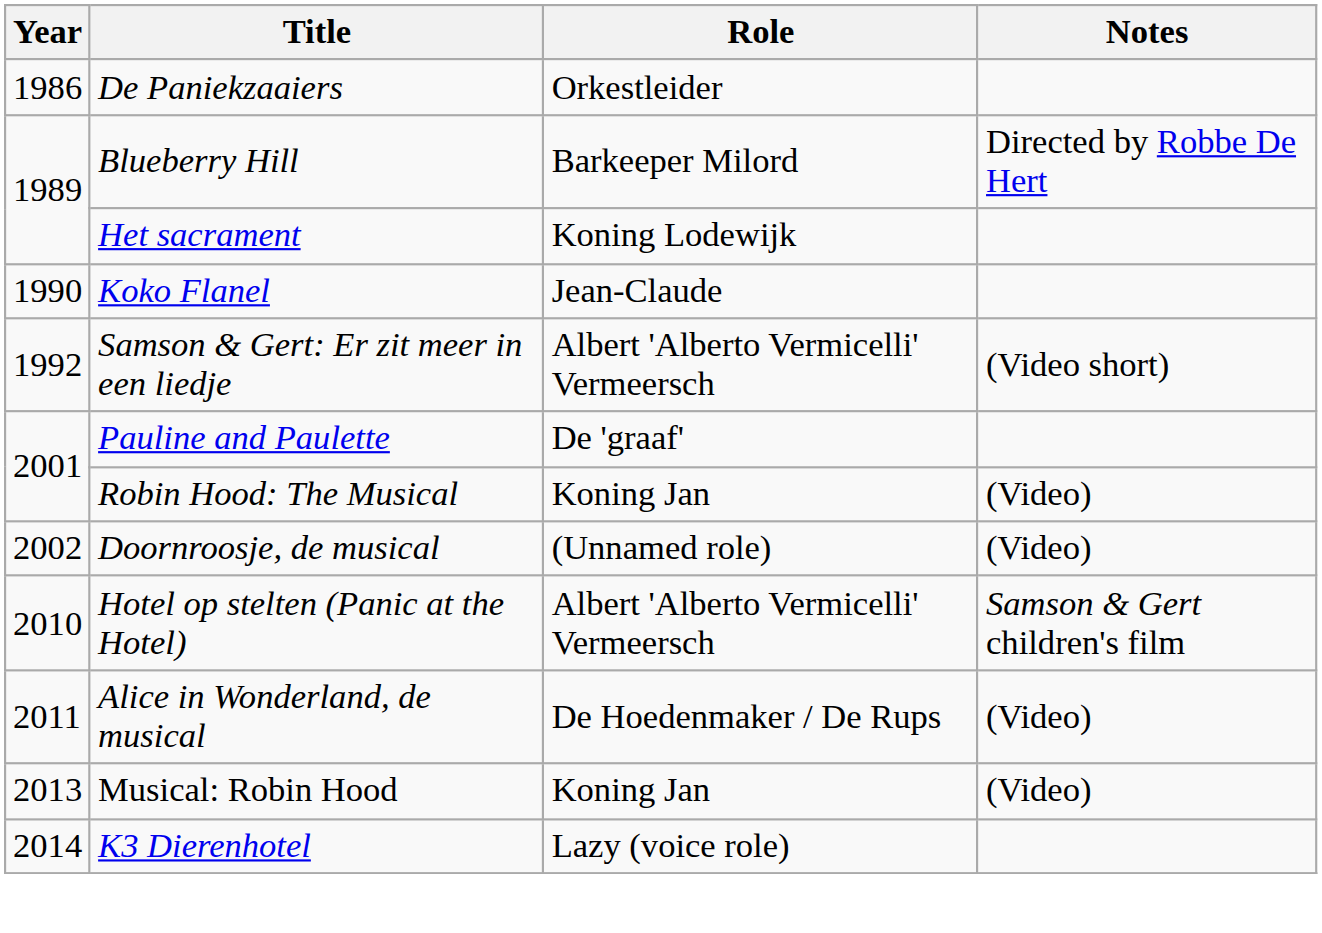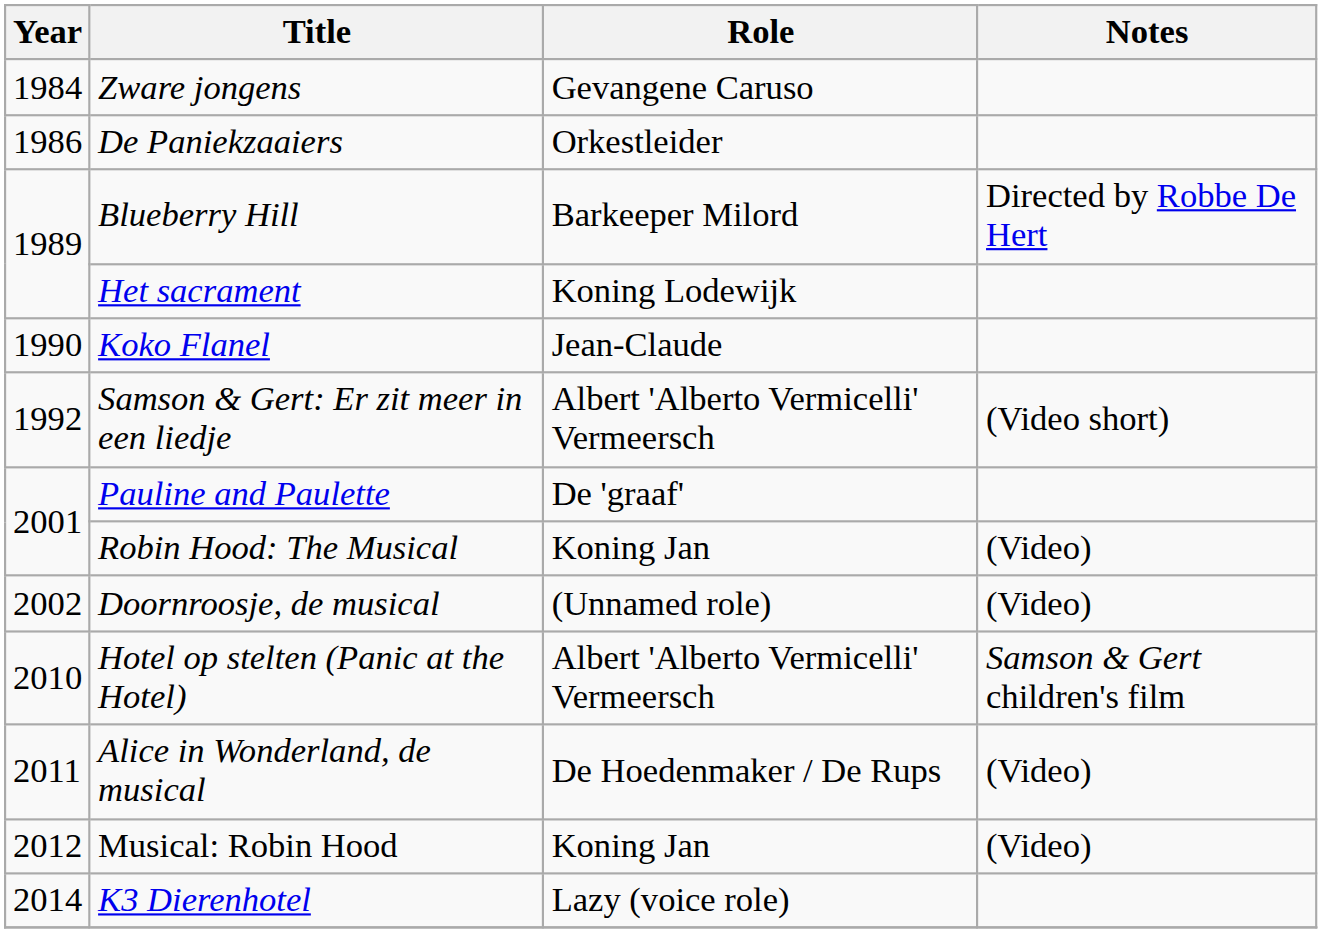+ row: 1984 | Zware jongens | Gevangene Caruso
Musical: Robin Hood | Year: 2013 -> 2012
